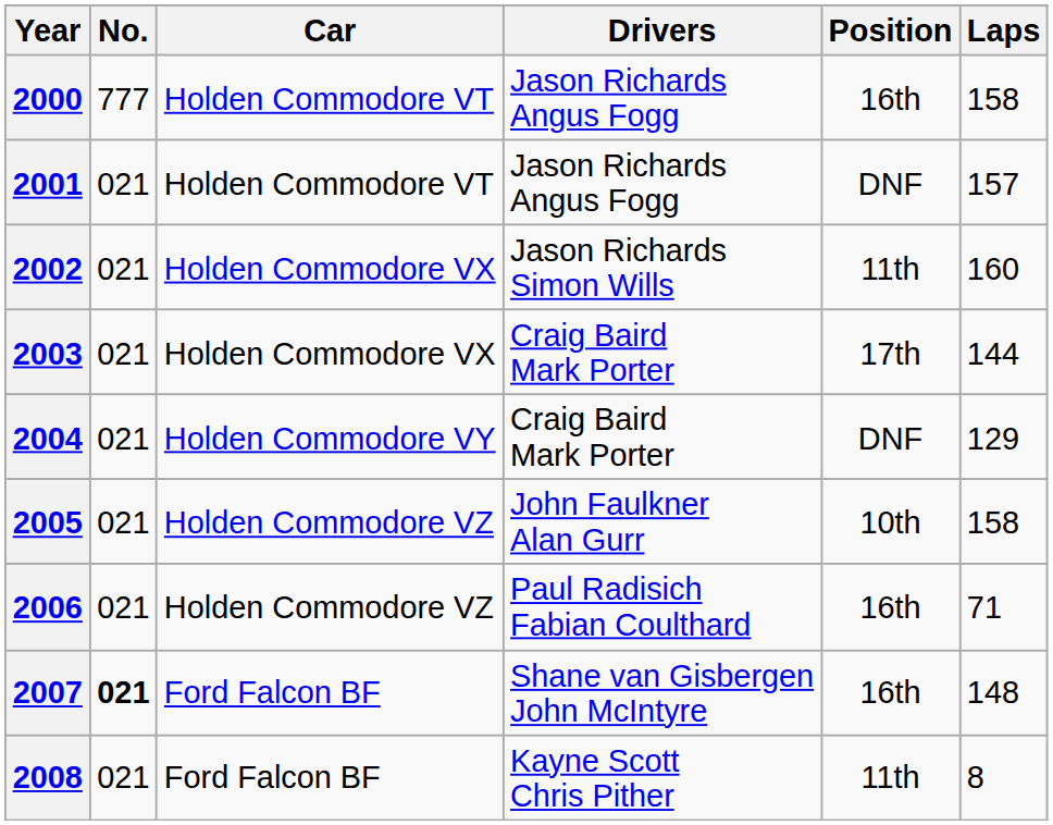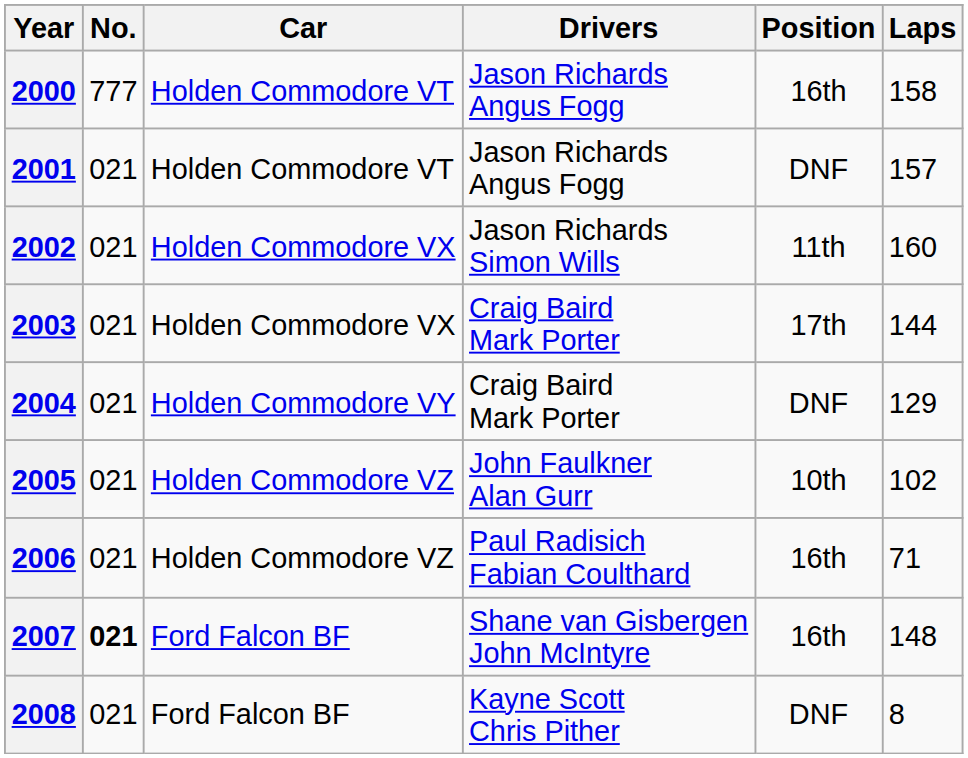2005 | Laps: 158 -> 102
2008 | Position: 11th -> DNF
